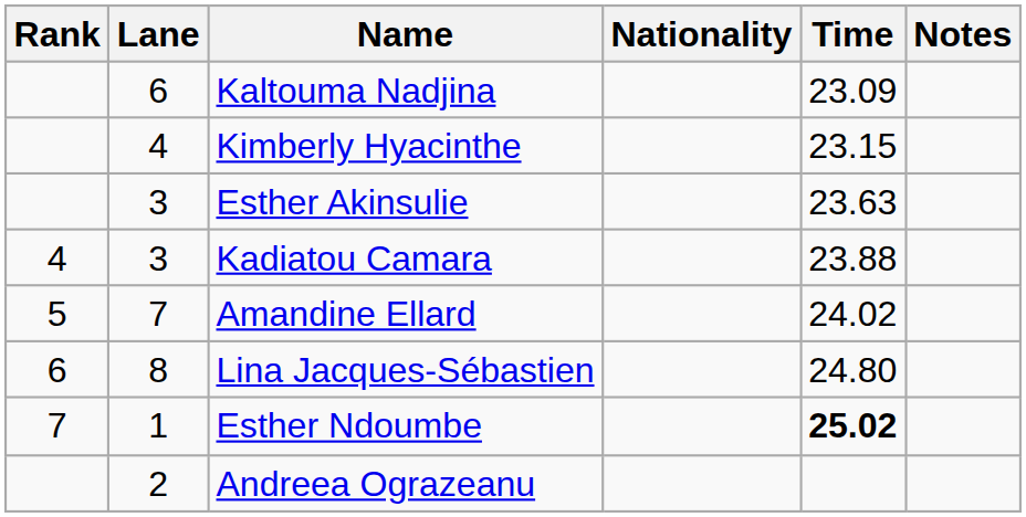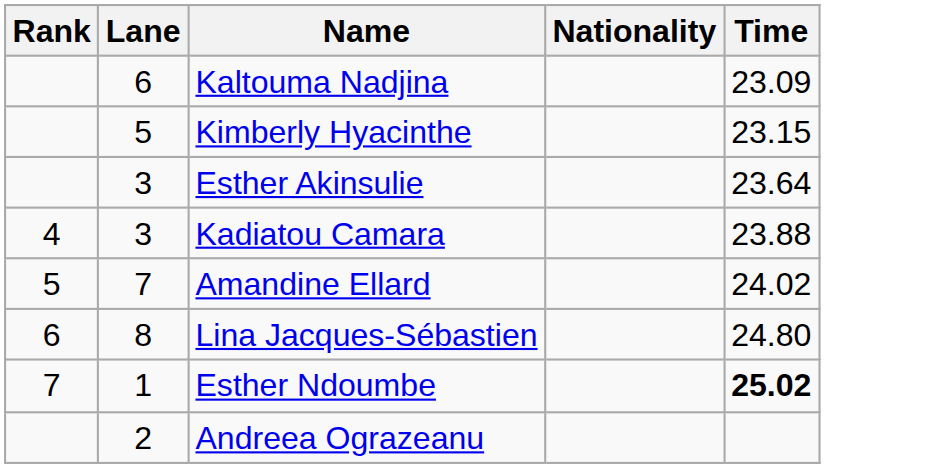- column: Notes
Kimberly Hyacinthe | Lane: 4 -> 5
Esther Akinsulie | Time: 23.63 -> 23.64
